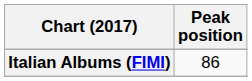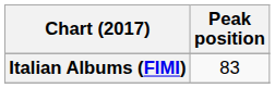Italian Albums (FIMI) | Peak position: 86 -> 83
